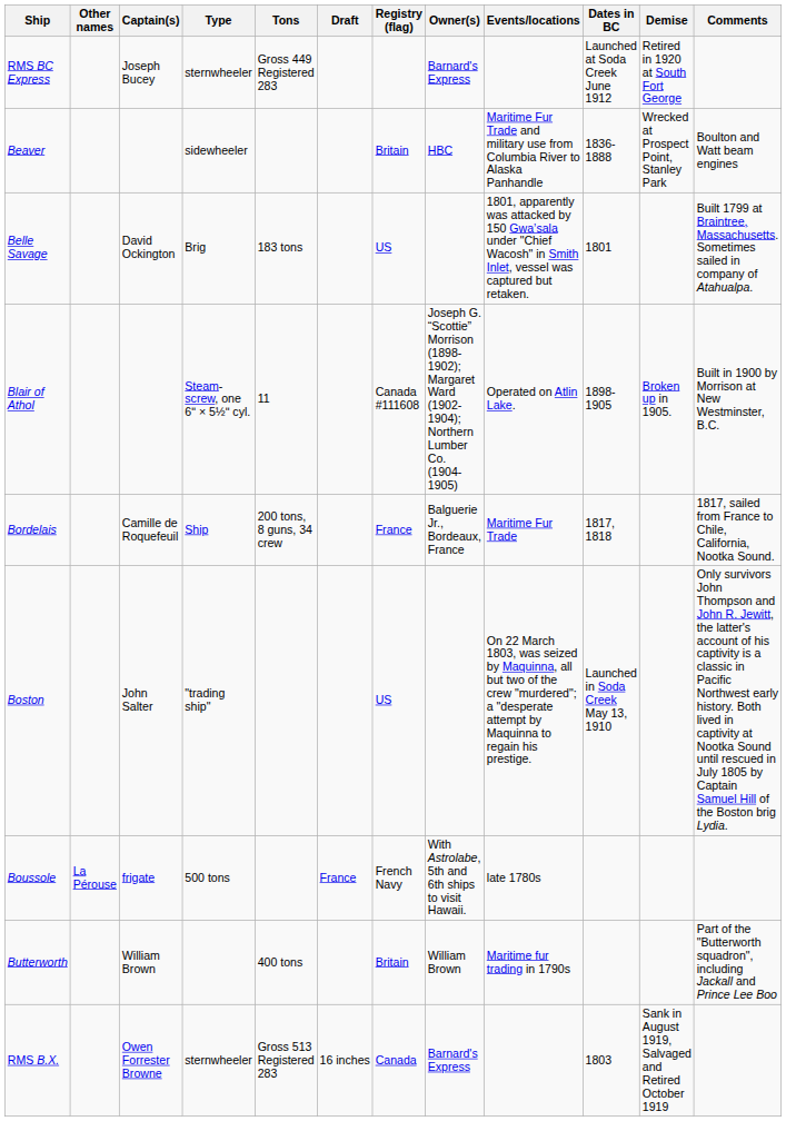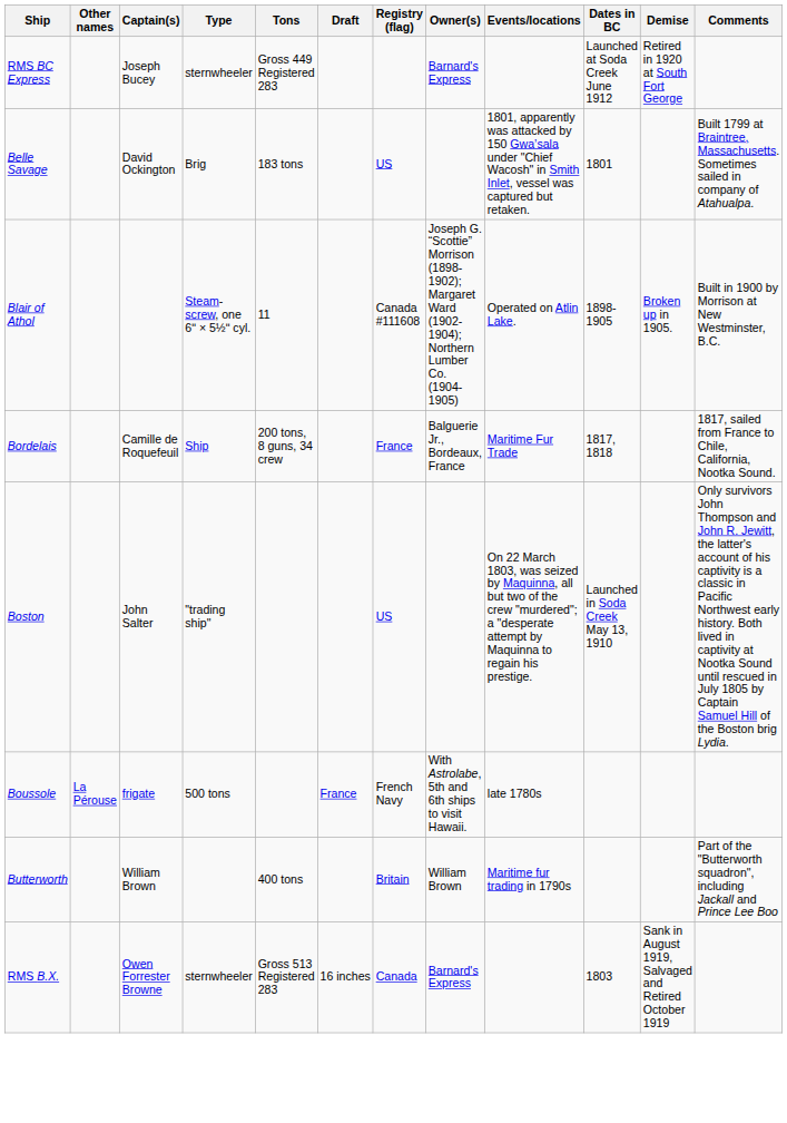- row: Beaver | sidewheeler | Britain | HBC | Maritime Fur Trade and military use from Columbia River to Alaska Panhandle | 1836-1888 | Wrecked at Prospect Point, Stanley Park | Boulton and Watt beam engines
